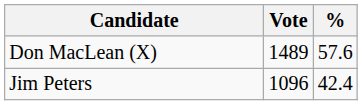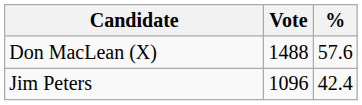Don MacLean (X) | Vote: 1489 -> 1488
